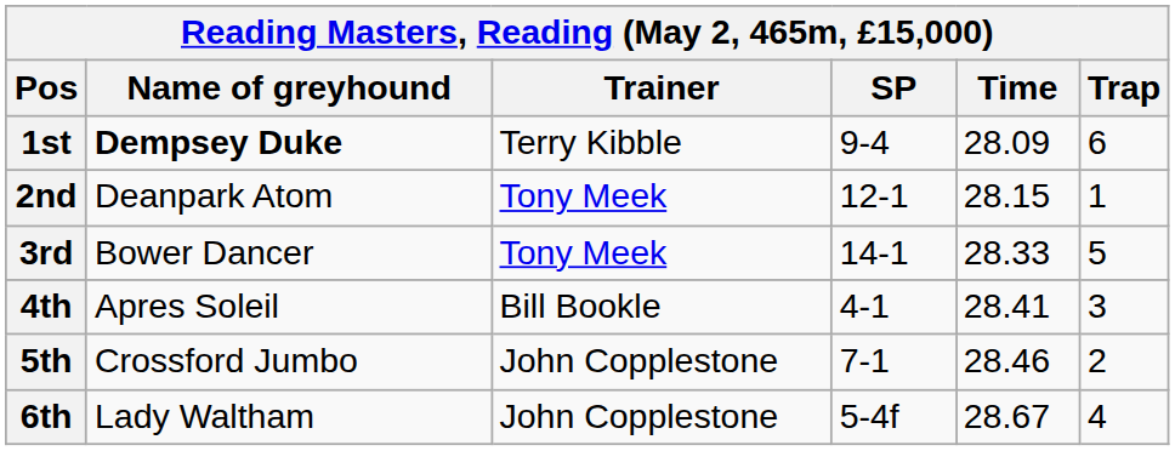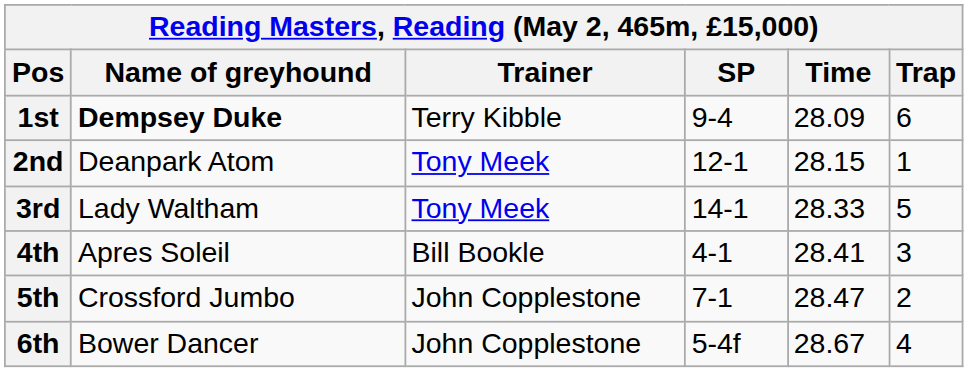3rd | Name of greyhound: Bower Dancer -> Lady Waltham
5th | Time: 28.46 -> 28.47
6th | Name of greyhound: Lady Waltham -> Bower Dancer
